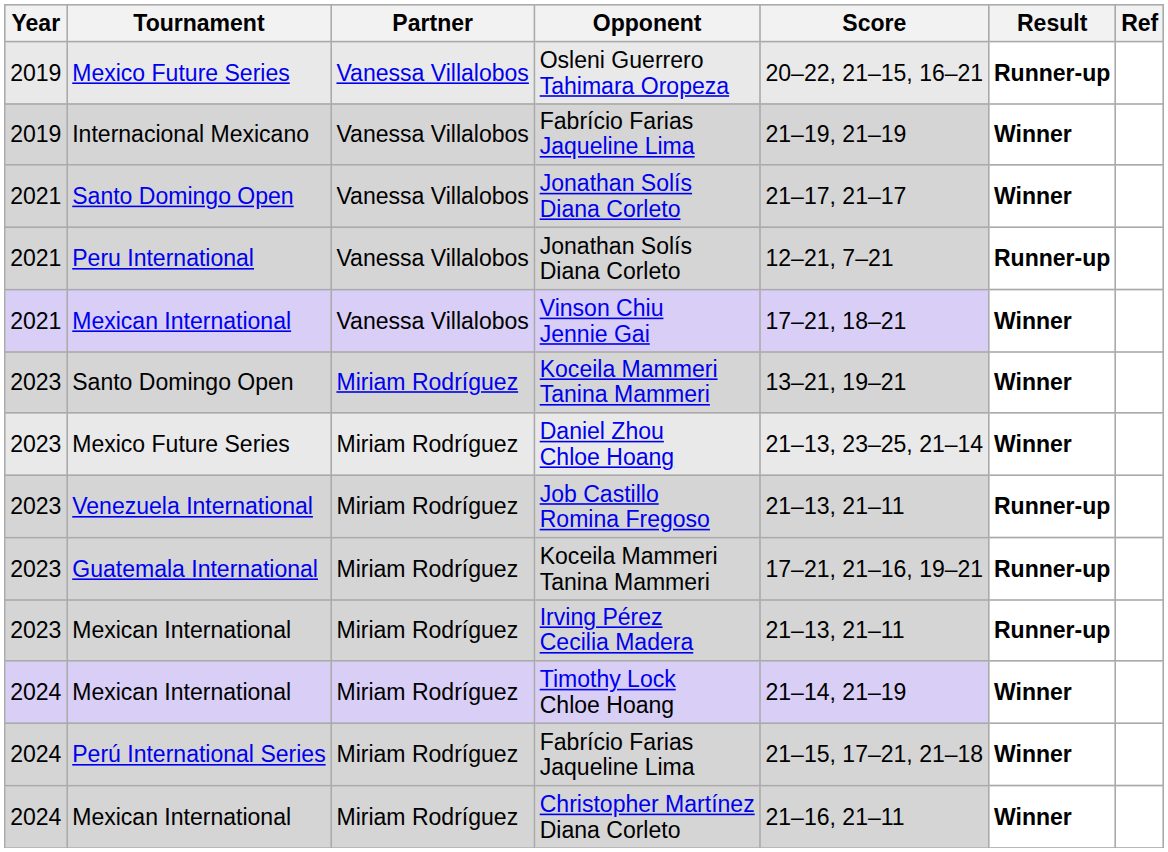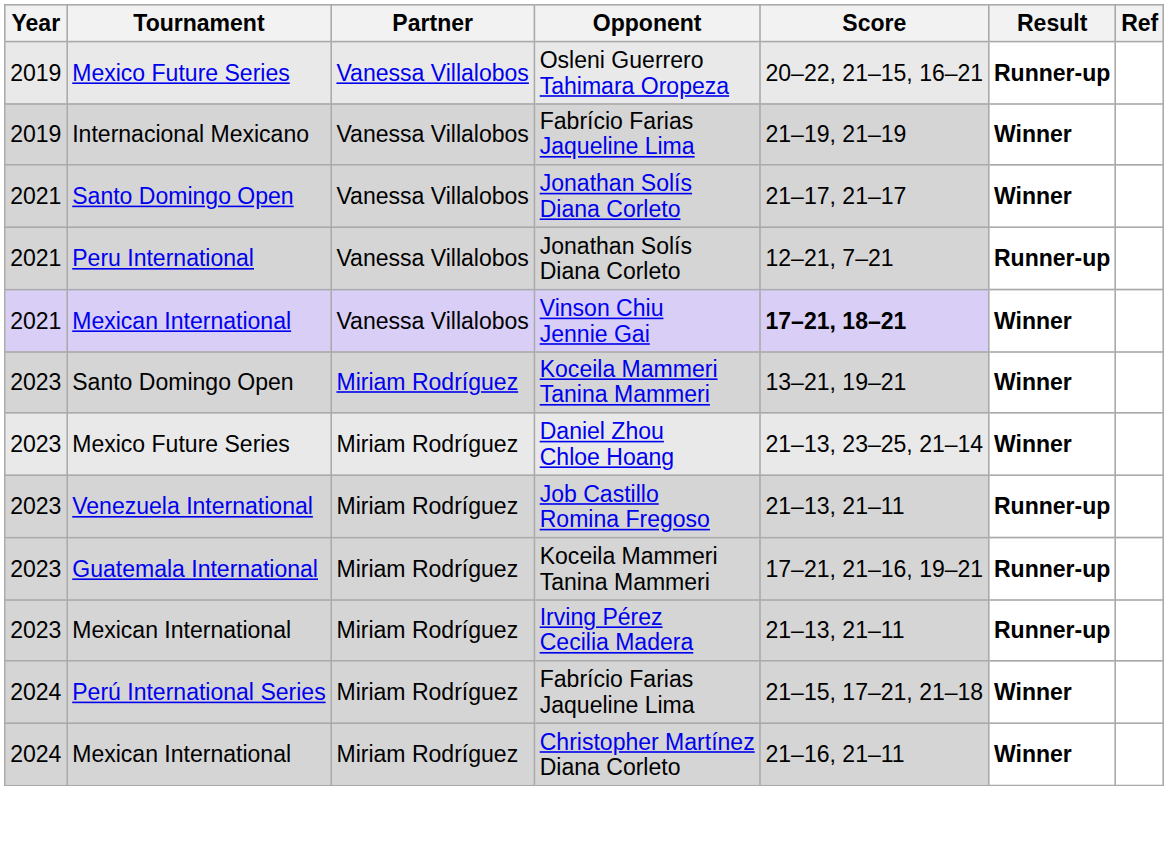Vinson Chiu Jennie Gai | Score: normal -> bold
- row: 2024 | Mexican International | Miriam Rodríguez | Timothy Lock Chloe Hoang | 21–14, 21–19 | Winner
